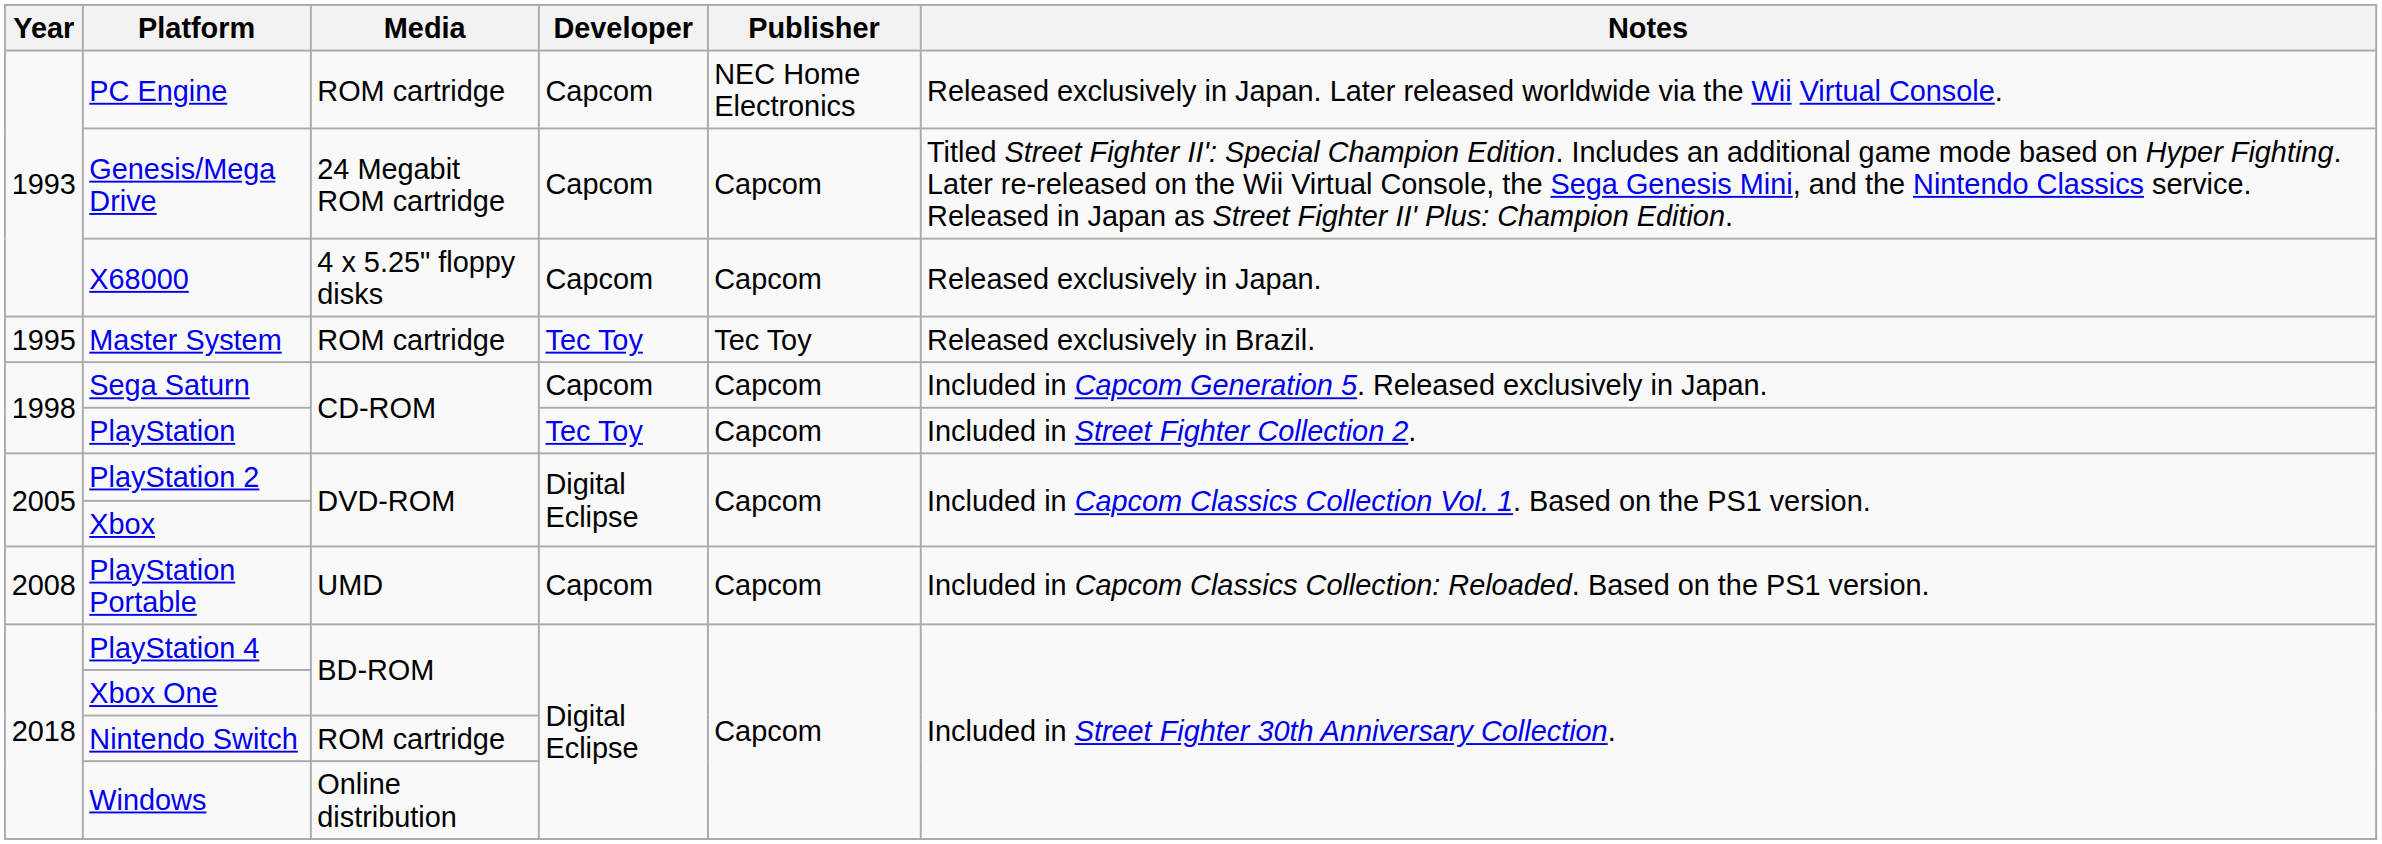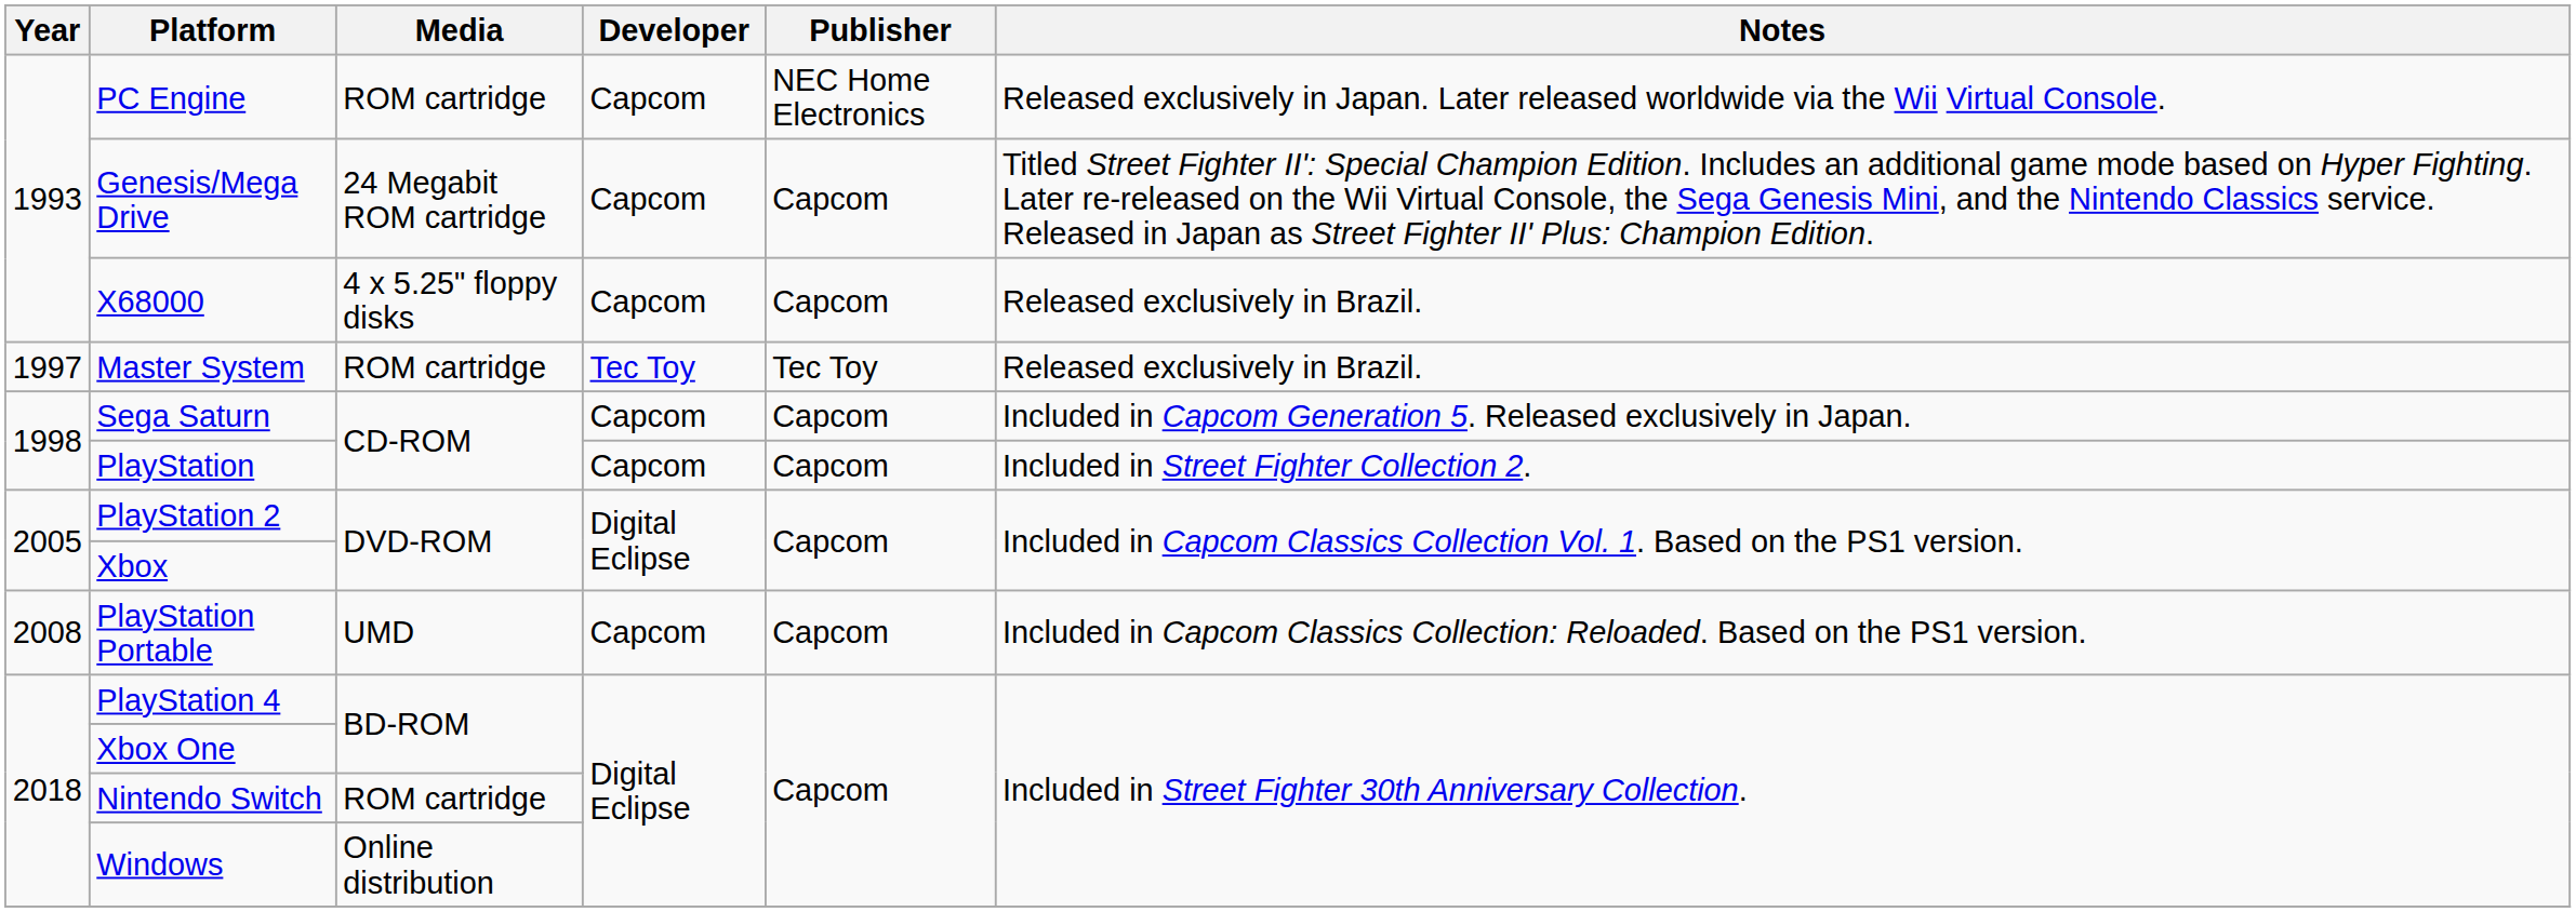X68000 | Notes: Released exclusively in Japan. -> Released exclusively in Brazil.
Master System | Year: 1995 -> 1997
PlayStation | Developer: Tec Toy -> Capcom
